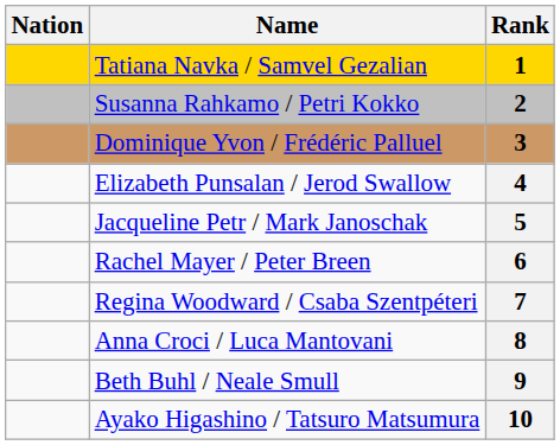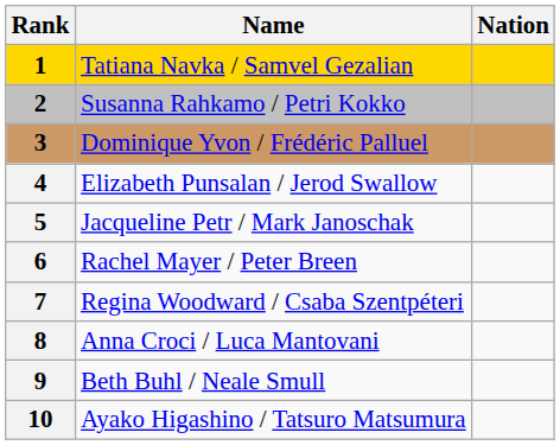columns swapped: Rank <-> Nation
